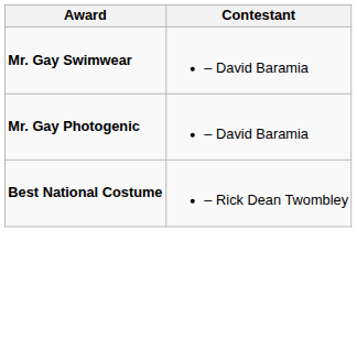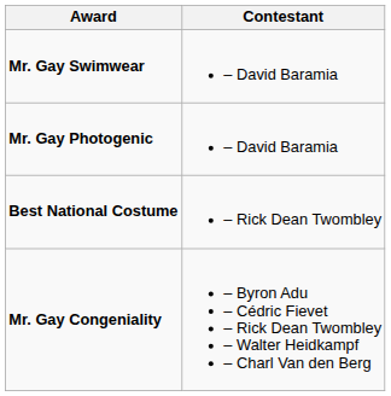+ row: Mr. Gay Congeniality | – Byron Adu – Cédric Fievet – Rick Dean Twombley – Walter Heidkampf – Charl Van den Berg
